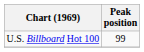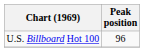U.S. Billboard Hot 100 | Peak position: 99 -> 96
